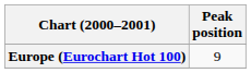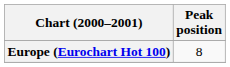Europe (Eurochart Hot 100) | Peak position: 9 -> 8
